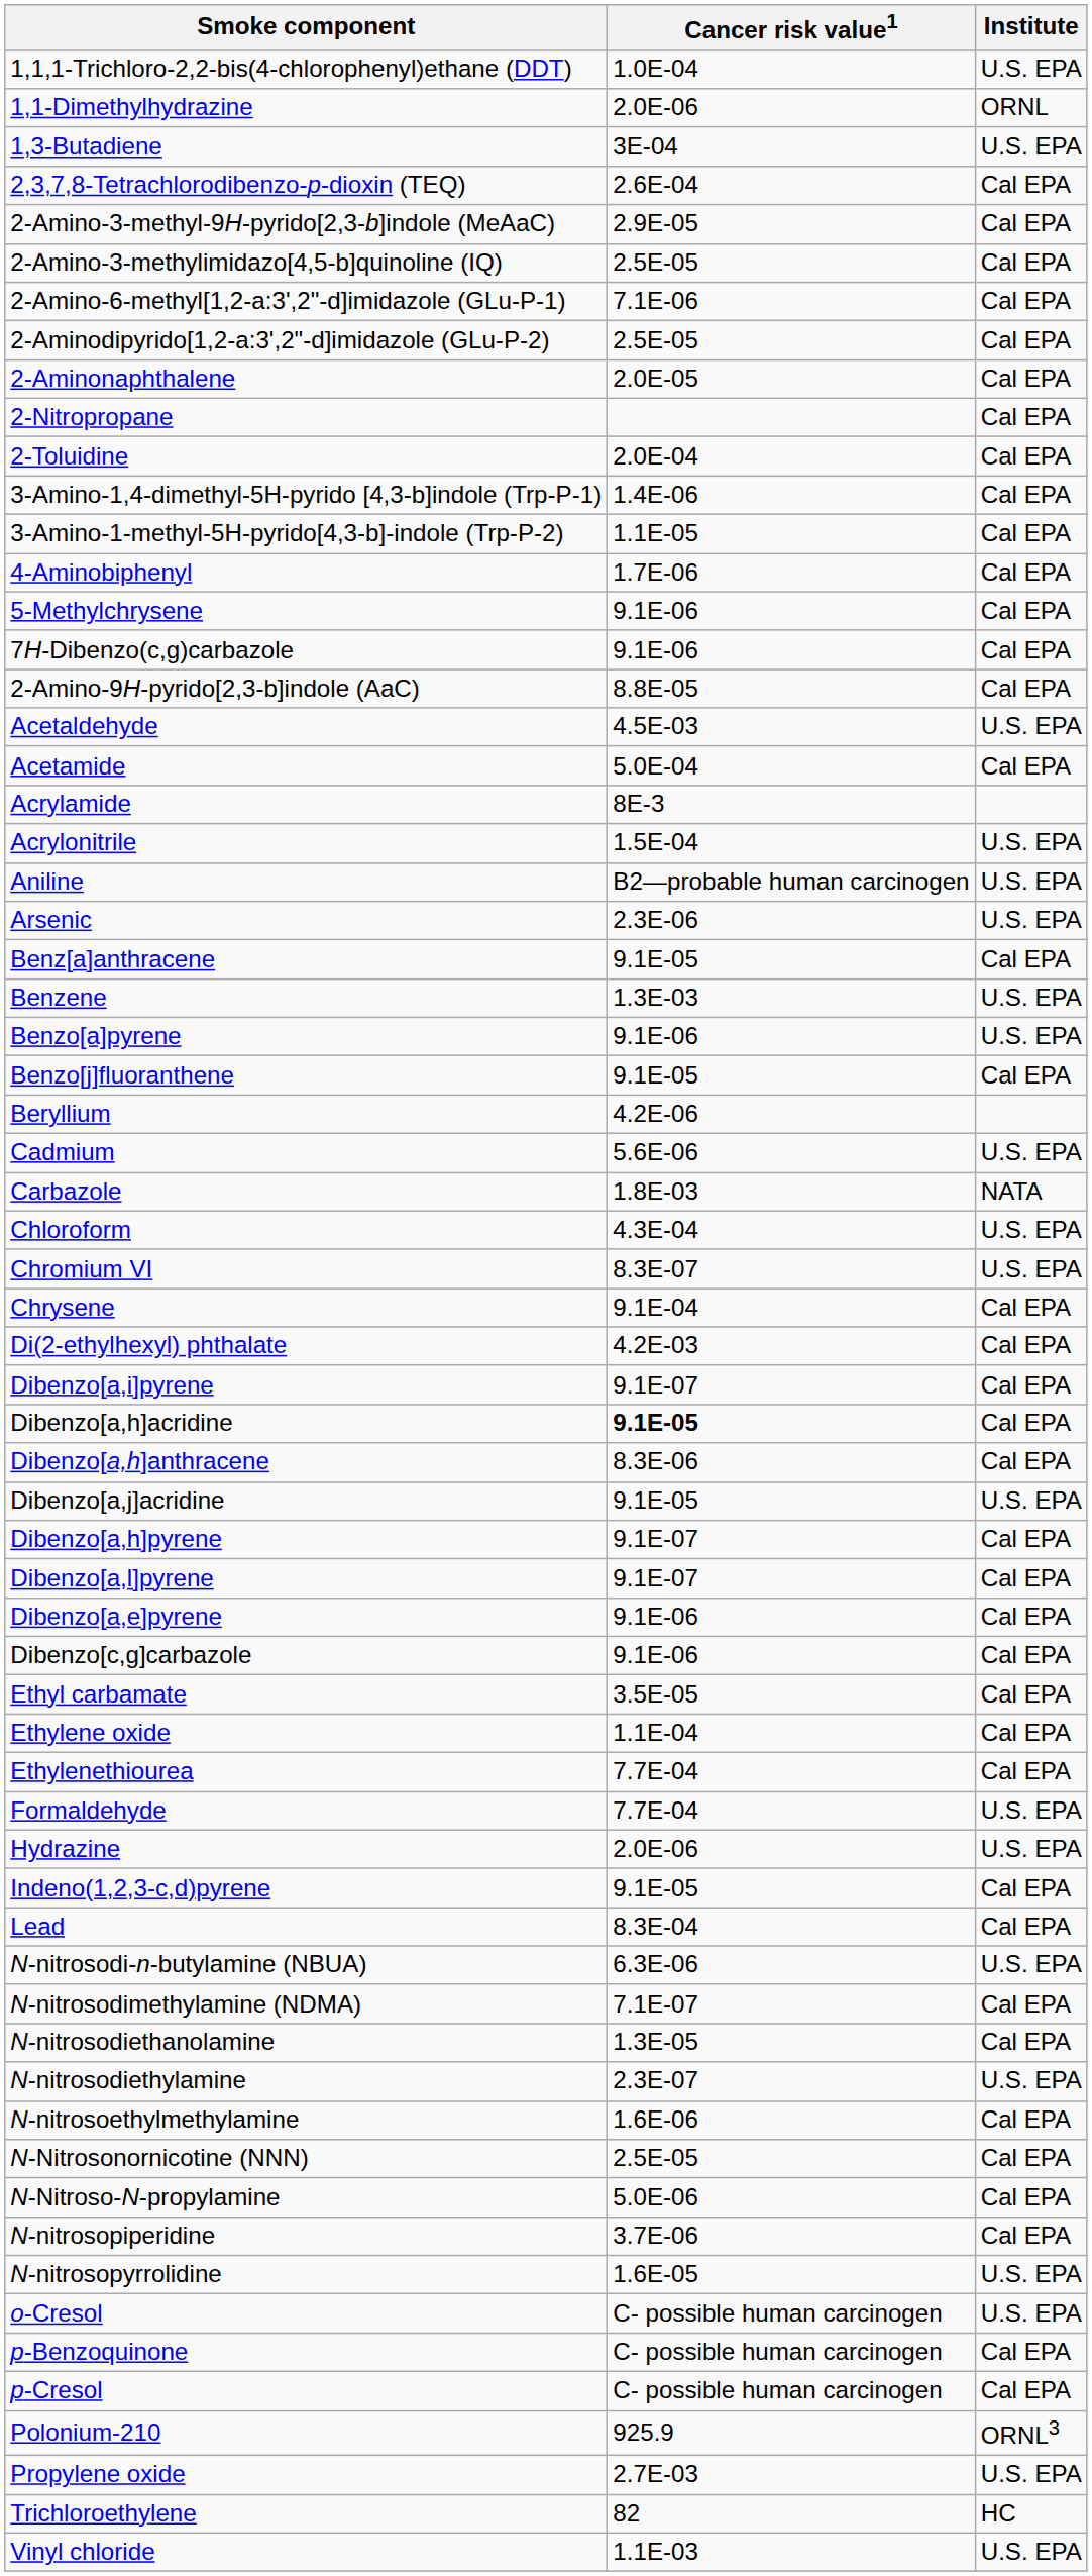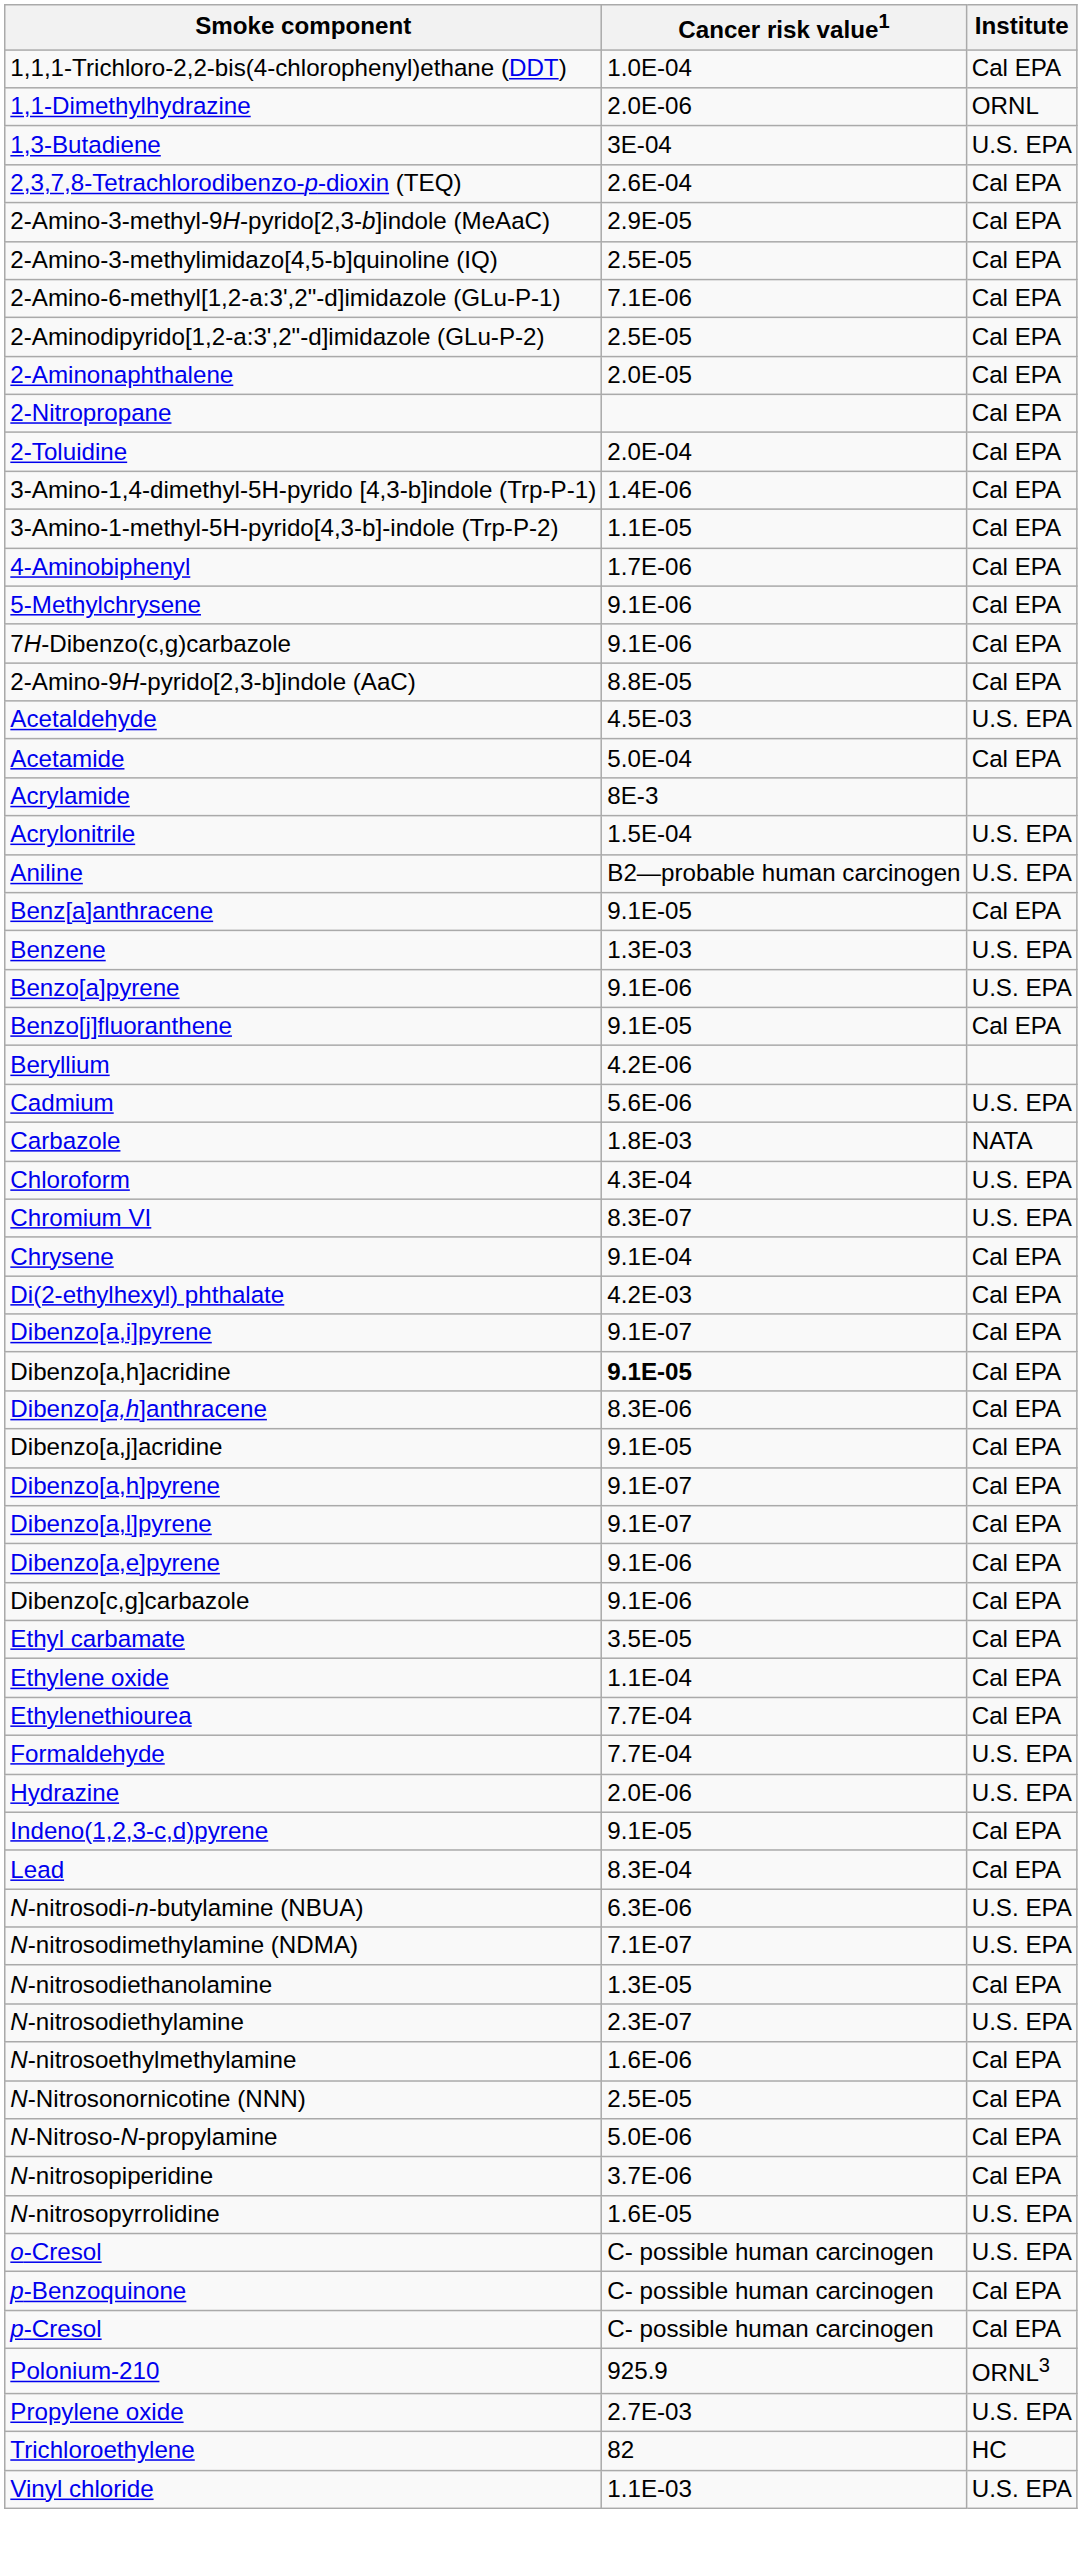1,1,1-Trichloro-2,2-bis(4-chlorophenyl)ethane (DDT) | Institute: U.S. EPA -> Cal EPA
- row: Arsenic | 2.3E-06 | U.S. EPA
Dibenzo[a,j]acridine | Institute: U.S. EPA -> Cal EPA
N-nitrosodimethylamine (NDMA) | Institute: Cal EPA -> U.S. EPA
